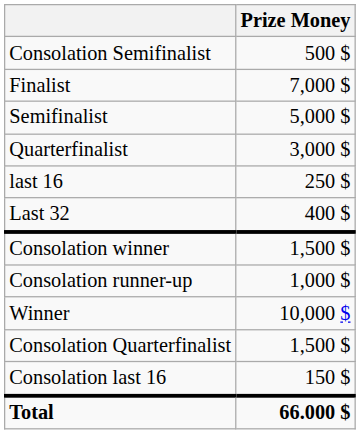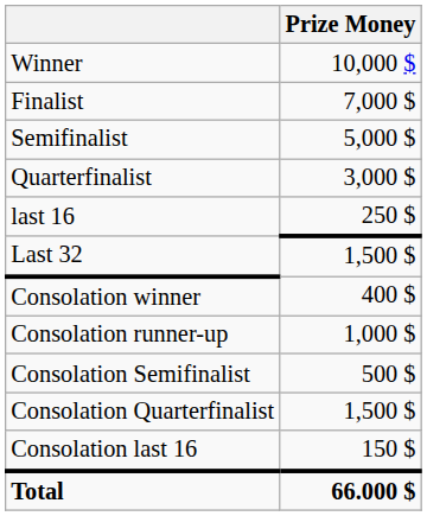rows swapped: Winner <-> Consolation Semifinalist
Last 32 | Prize Money: 400 $ -> 1,500 $
Consolation winner | Prize Money: 1,500 $ -> 400 $
